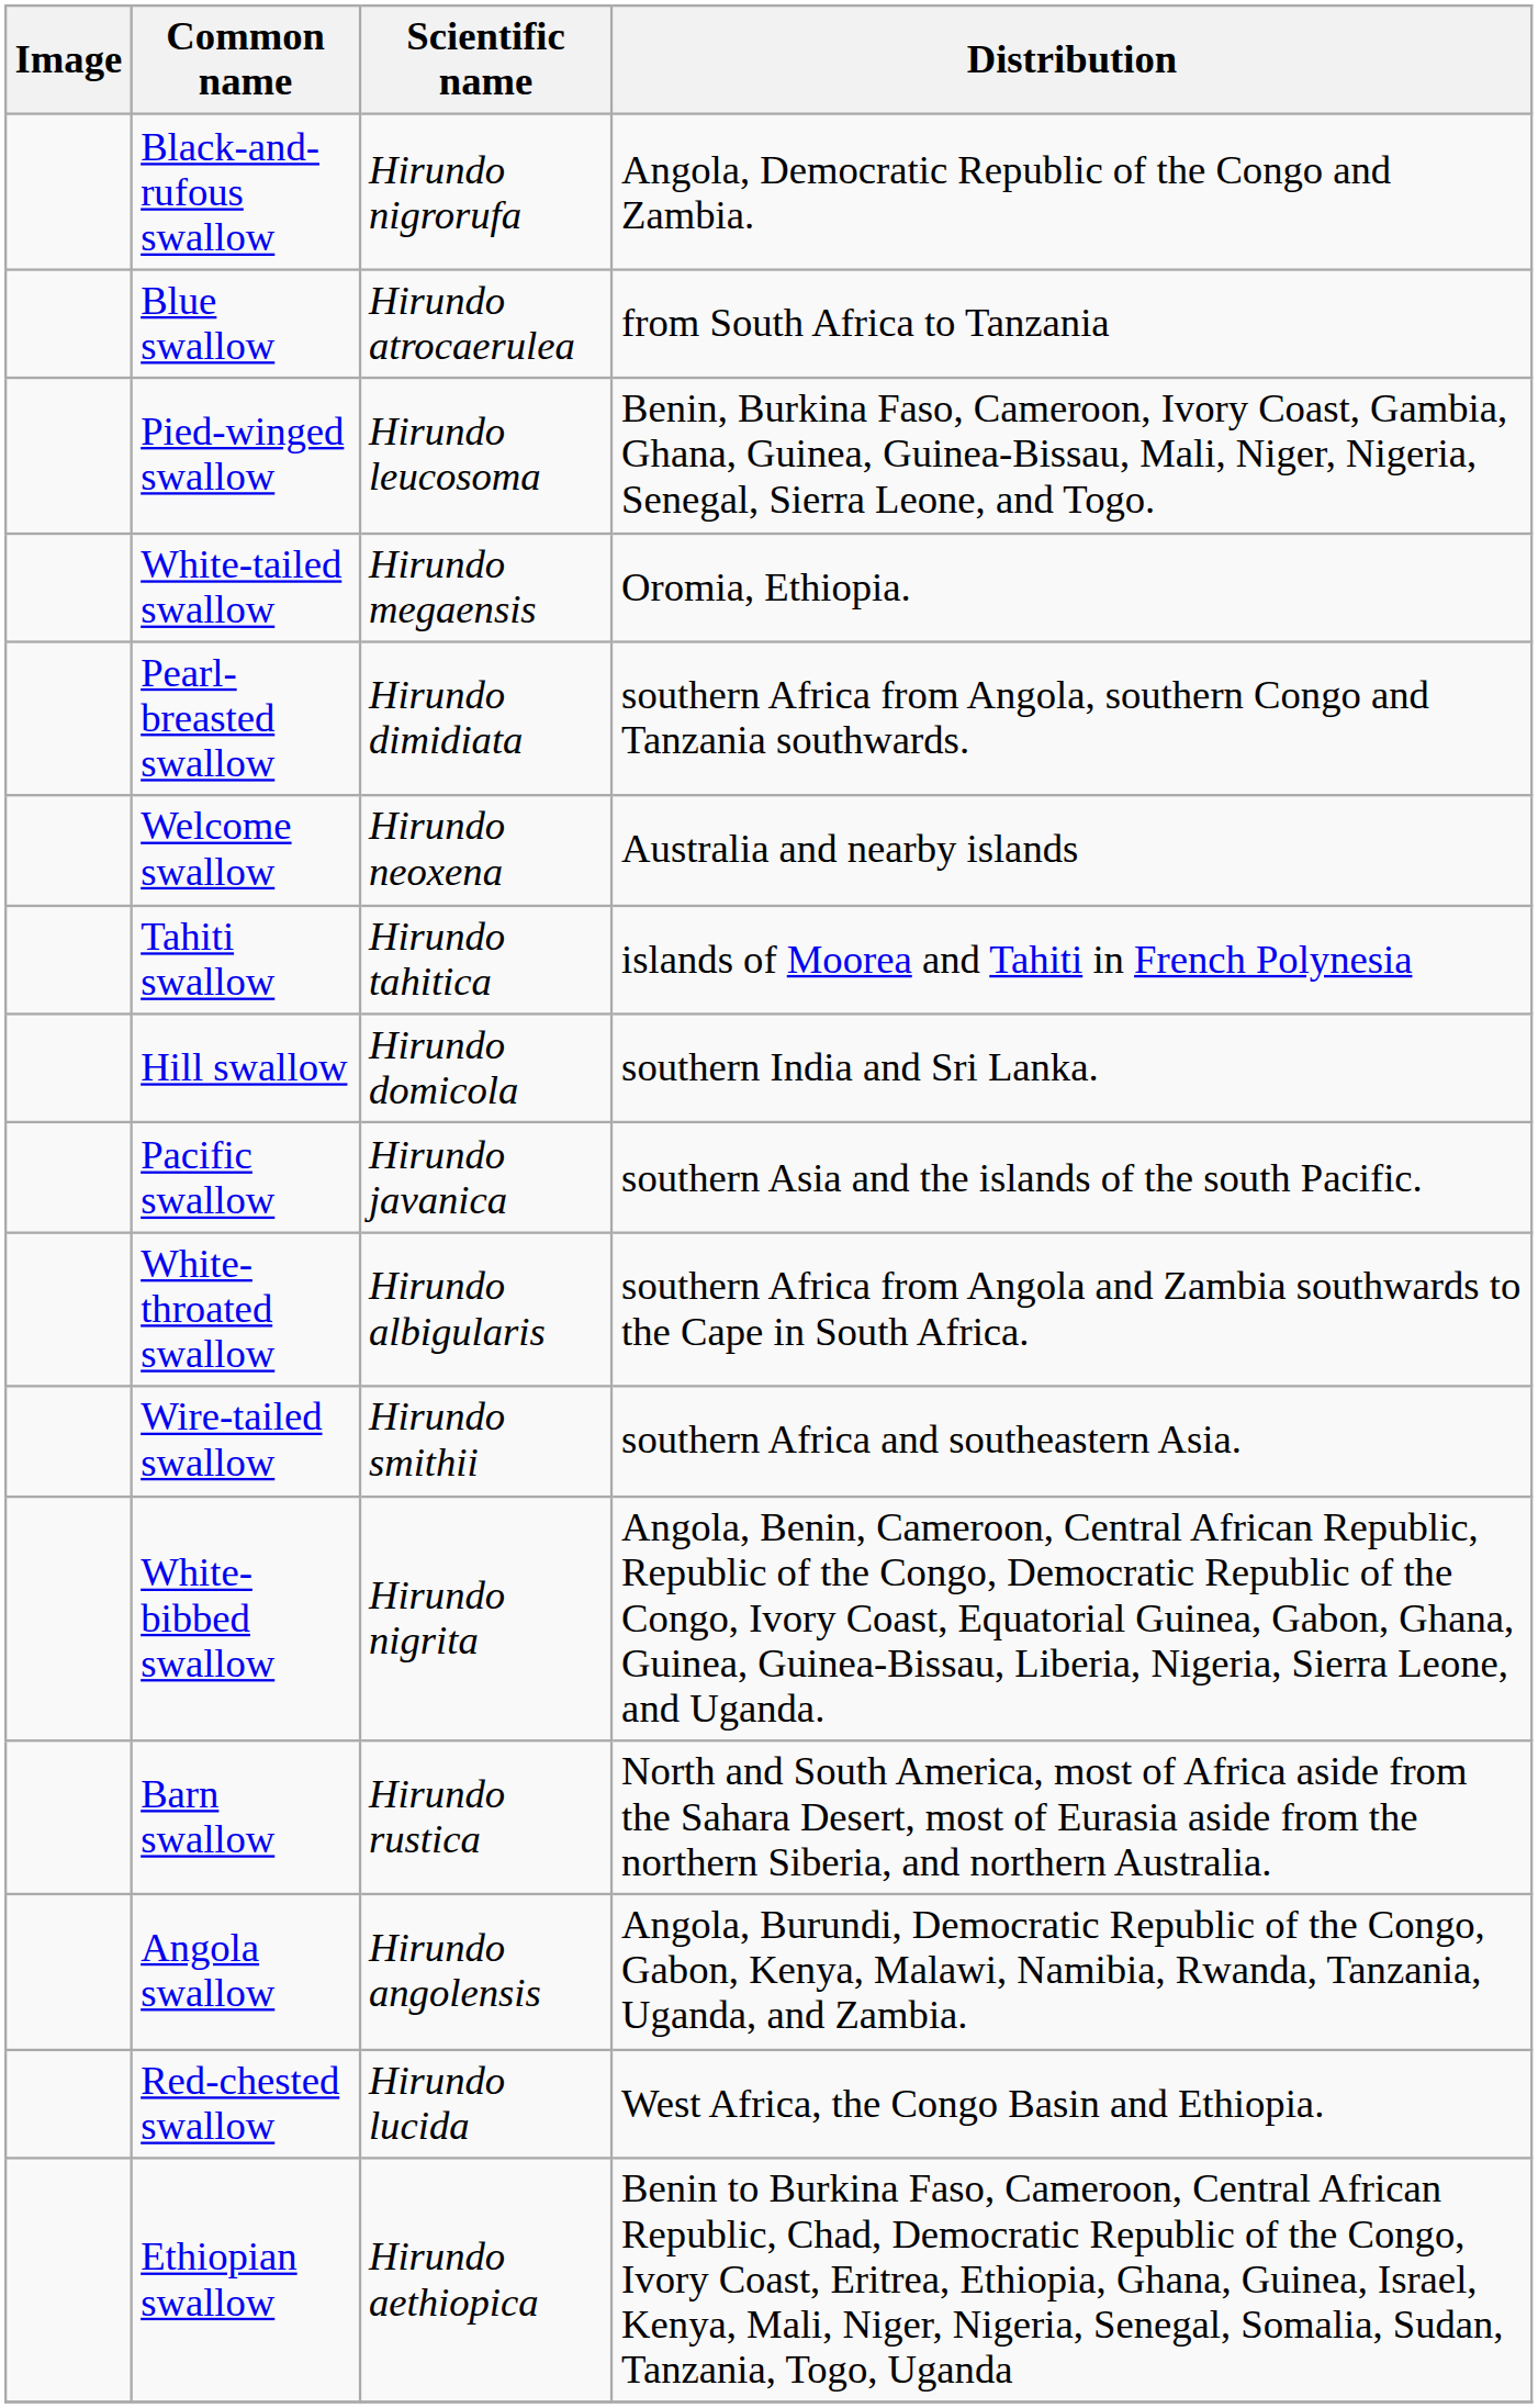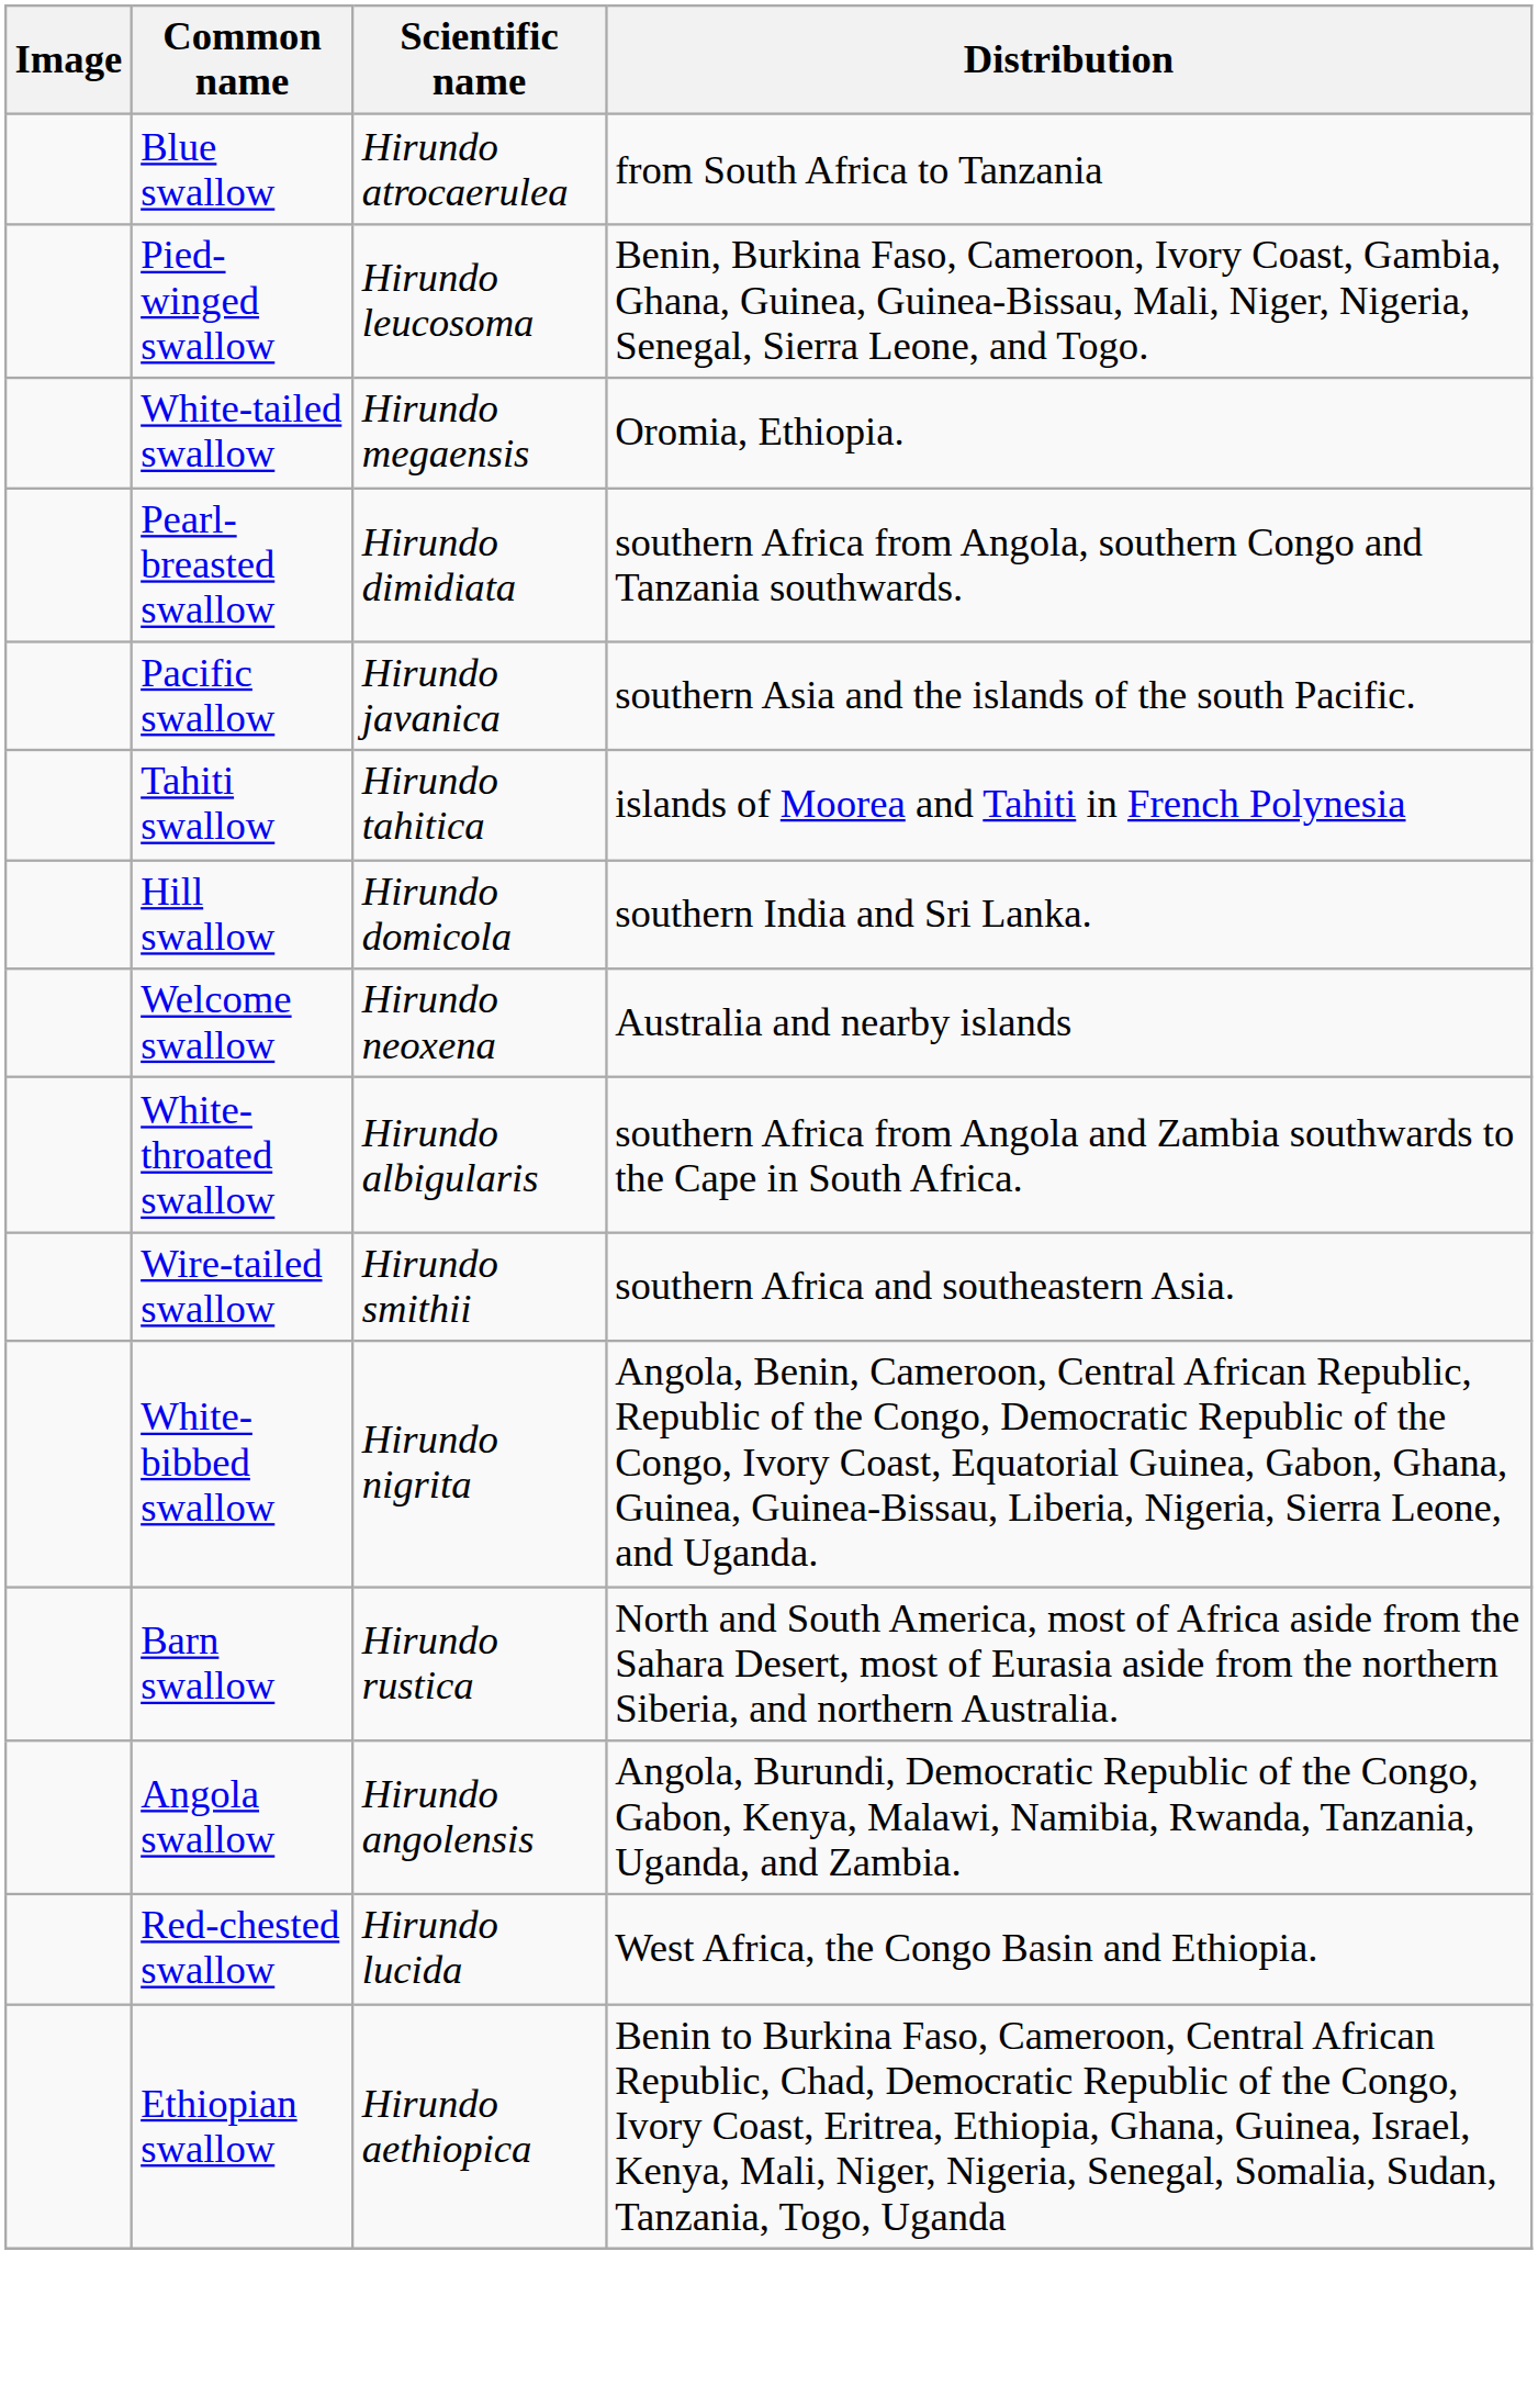- row: Black-and-rufous swallow | Hirundo nigrorufa | Angola, Democratic Republic of the Congo and Zambia.
rows swapped: Pacific swallow <-> Welcome swallow
